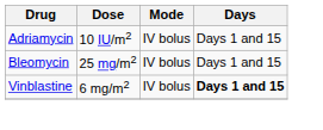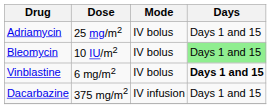Adriamycin | Dose: 10 IU/m2 -> 25 mg/m2
Bleomycin | Dose: 25 mg/m2 -> 10 IU/m2
Bleomycin | Days: no background -> lightgreen background
+ row: Dacarbazine | 375 mg/m2 | IV infusion | Days 1 and 15
